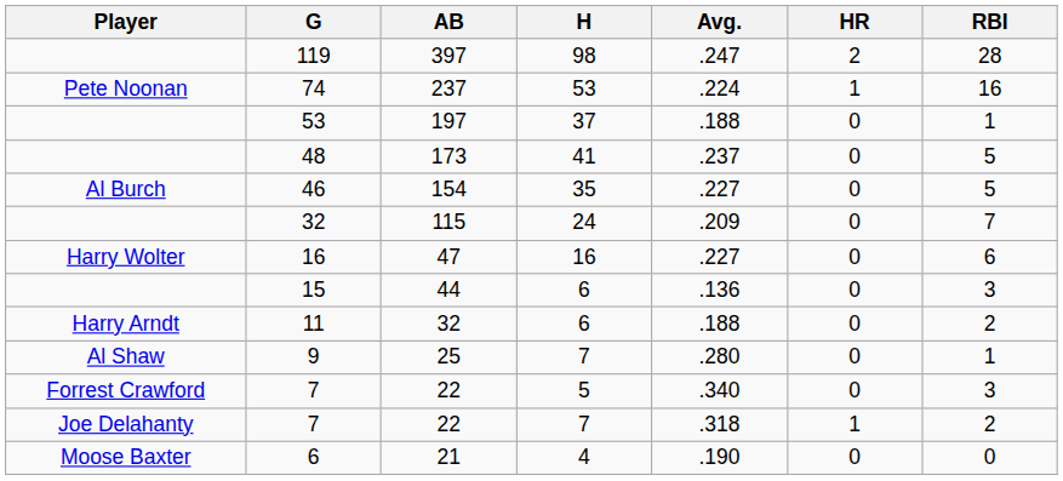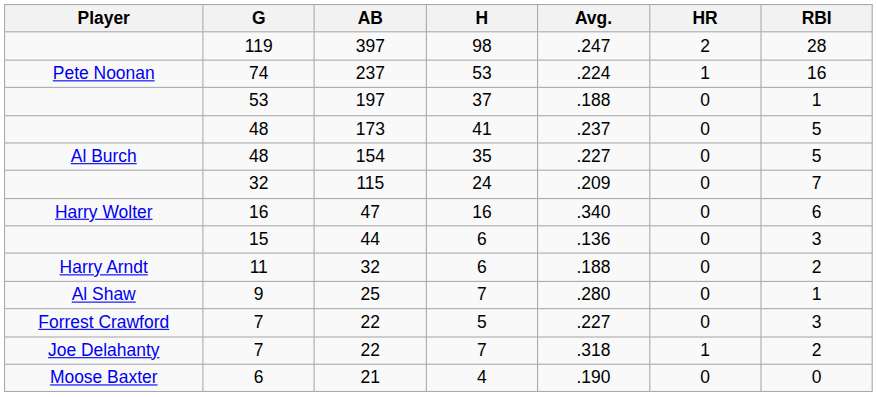154 | G: 46 -> 48
47 | Avg.: .227 -> .340
22 / 5 | Avg.: .340 -> .227
